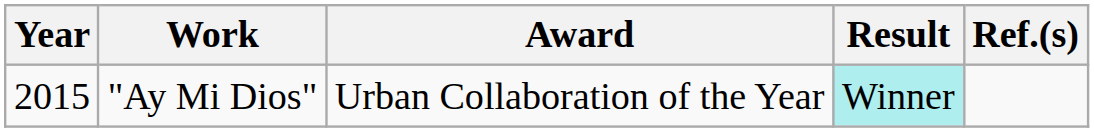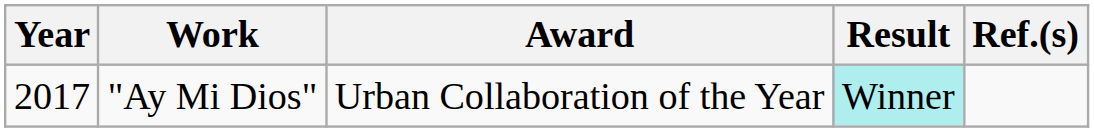"Ay Mi Dios" | Year: 2015 -> 2017
